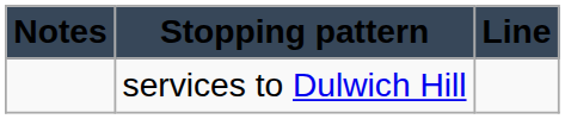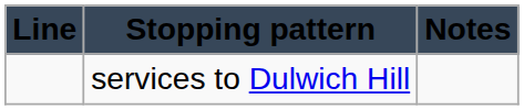columns swapped: Line <-> Notes
